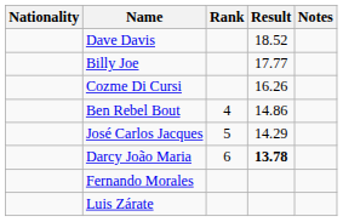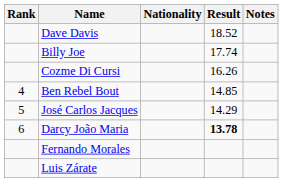columns swapped: Rank <-> Nationality
Billy Joe | Result: 17.77 -> 17.74
Ben Rebel Bout | Result: 14.86 -> 14.85
